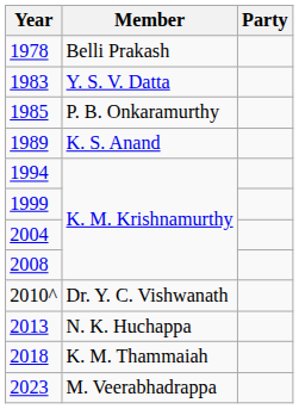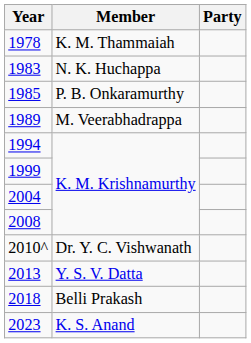1978 | Member: Belli Prakash -> K. M. Thammaiah
1983 | Member: Y. S. V. Datta -> N. K. Huchappa
1989 | Member: K. S. Anand -> M. Veerabhadrappa
2013 | Member: N. K. Huchappa -> Y. S. V. Datta
2018 | Member: K. M. Thammaiah -> Belli Prakash
2023 | Member: M. Veerabhadrappa -> K. S. Anand
